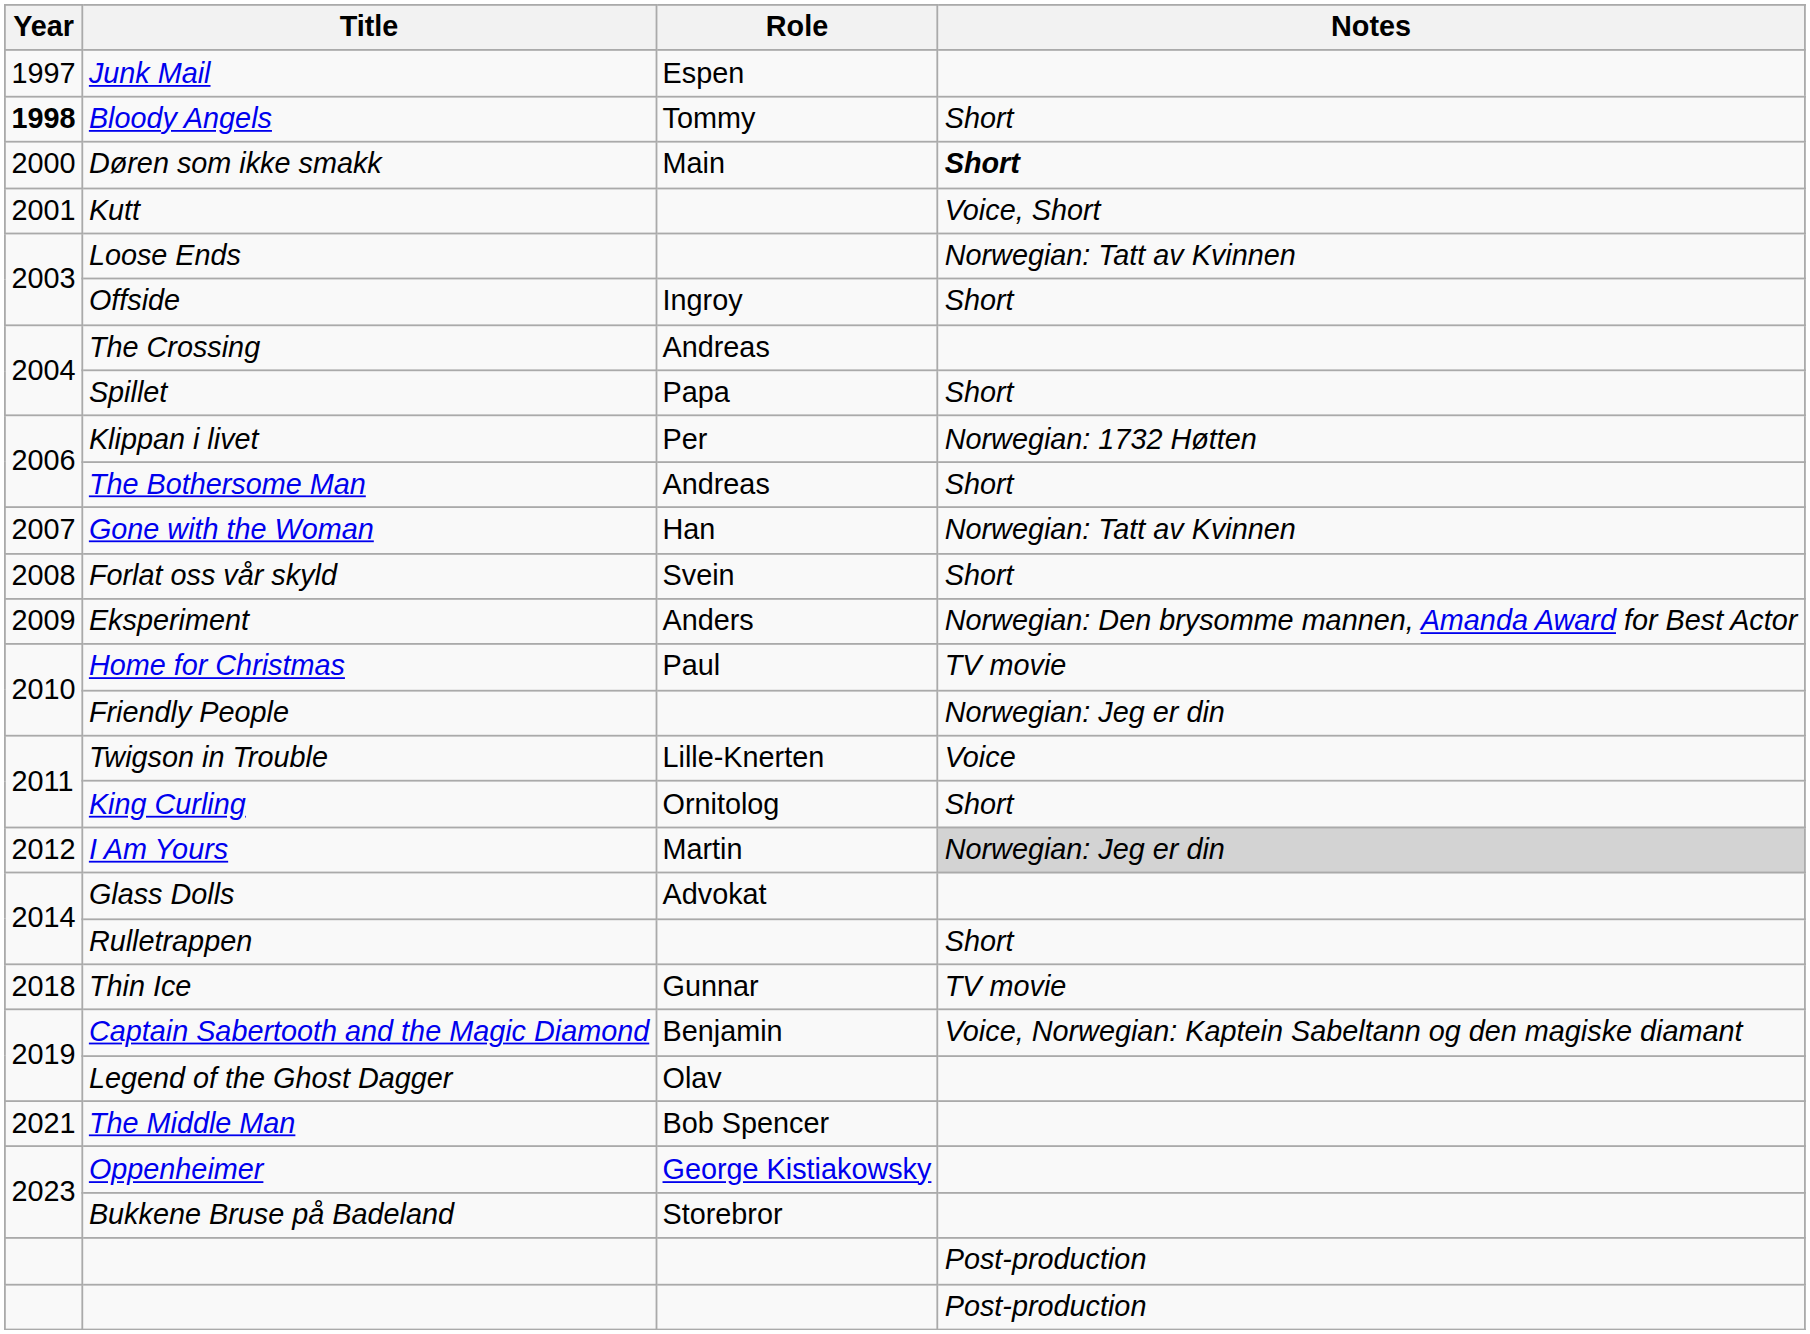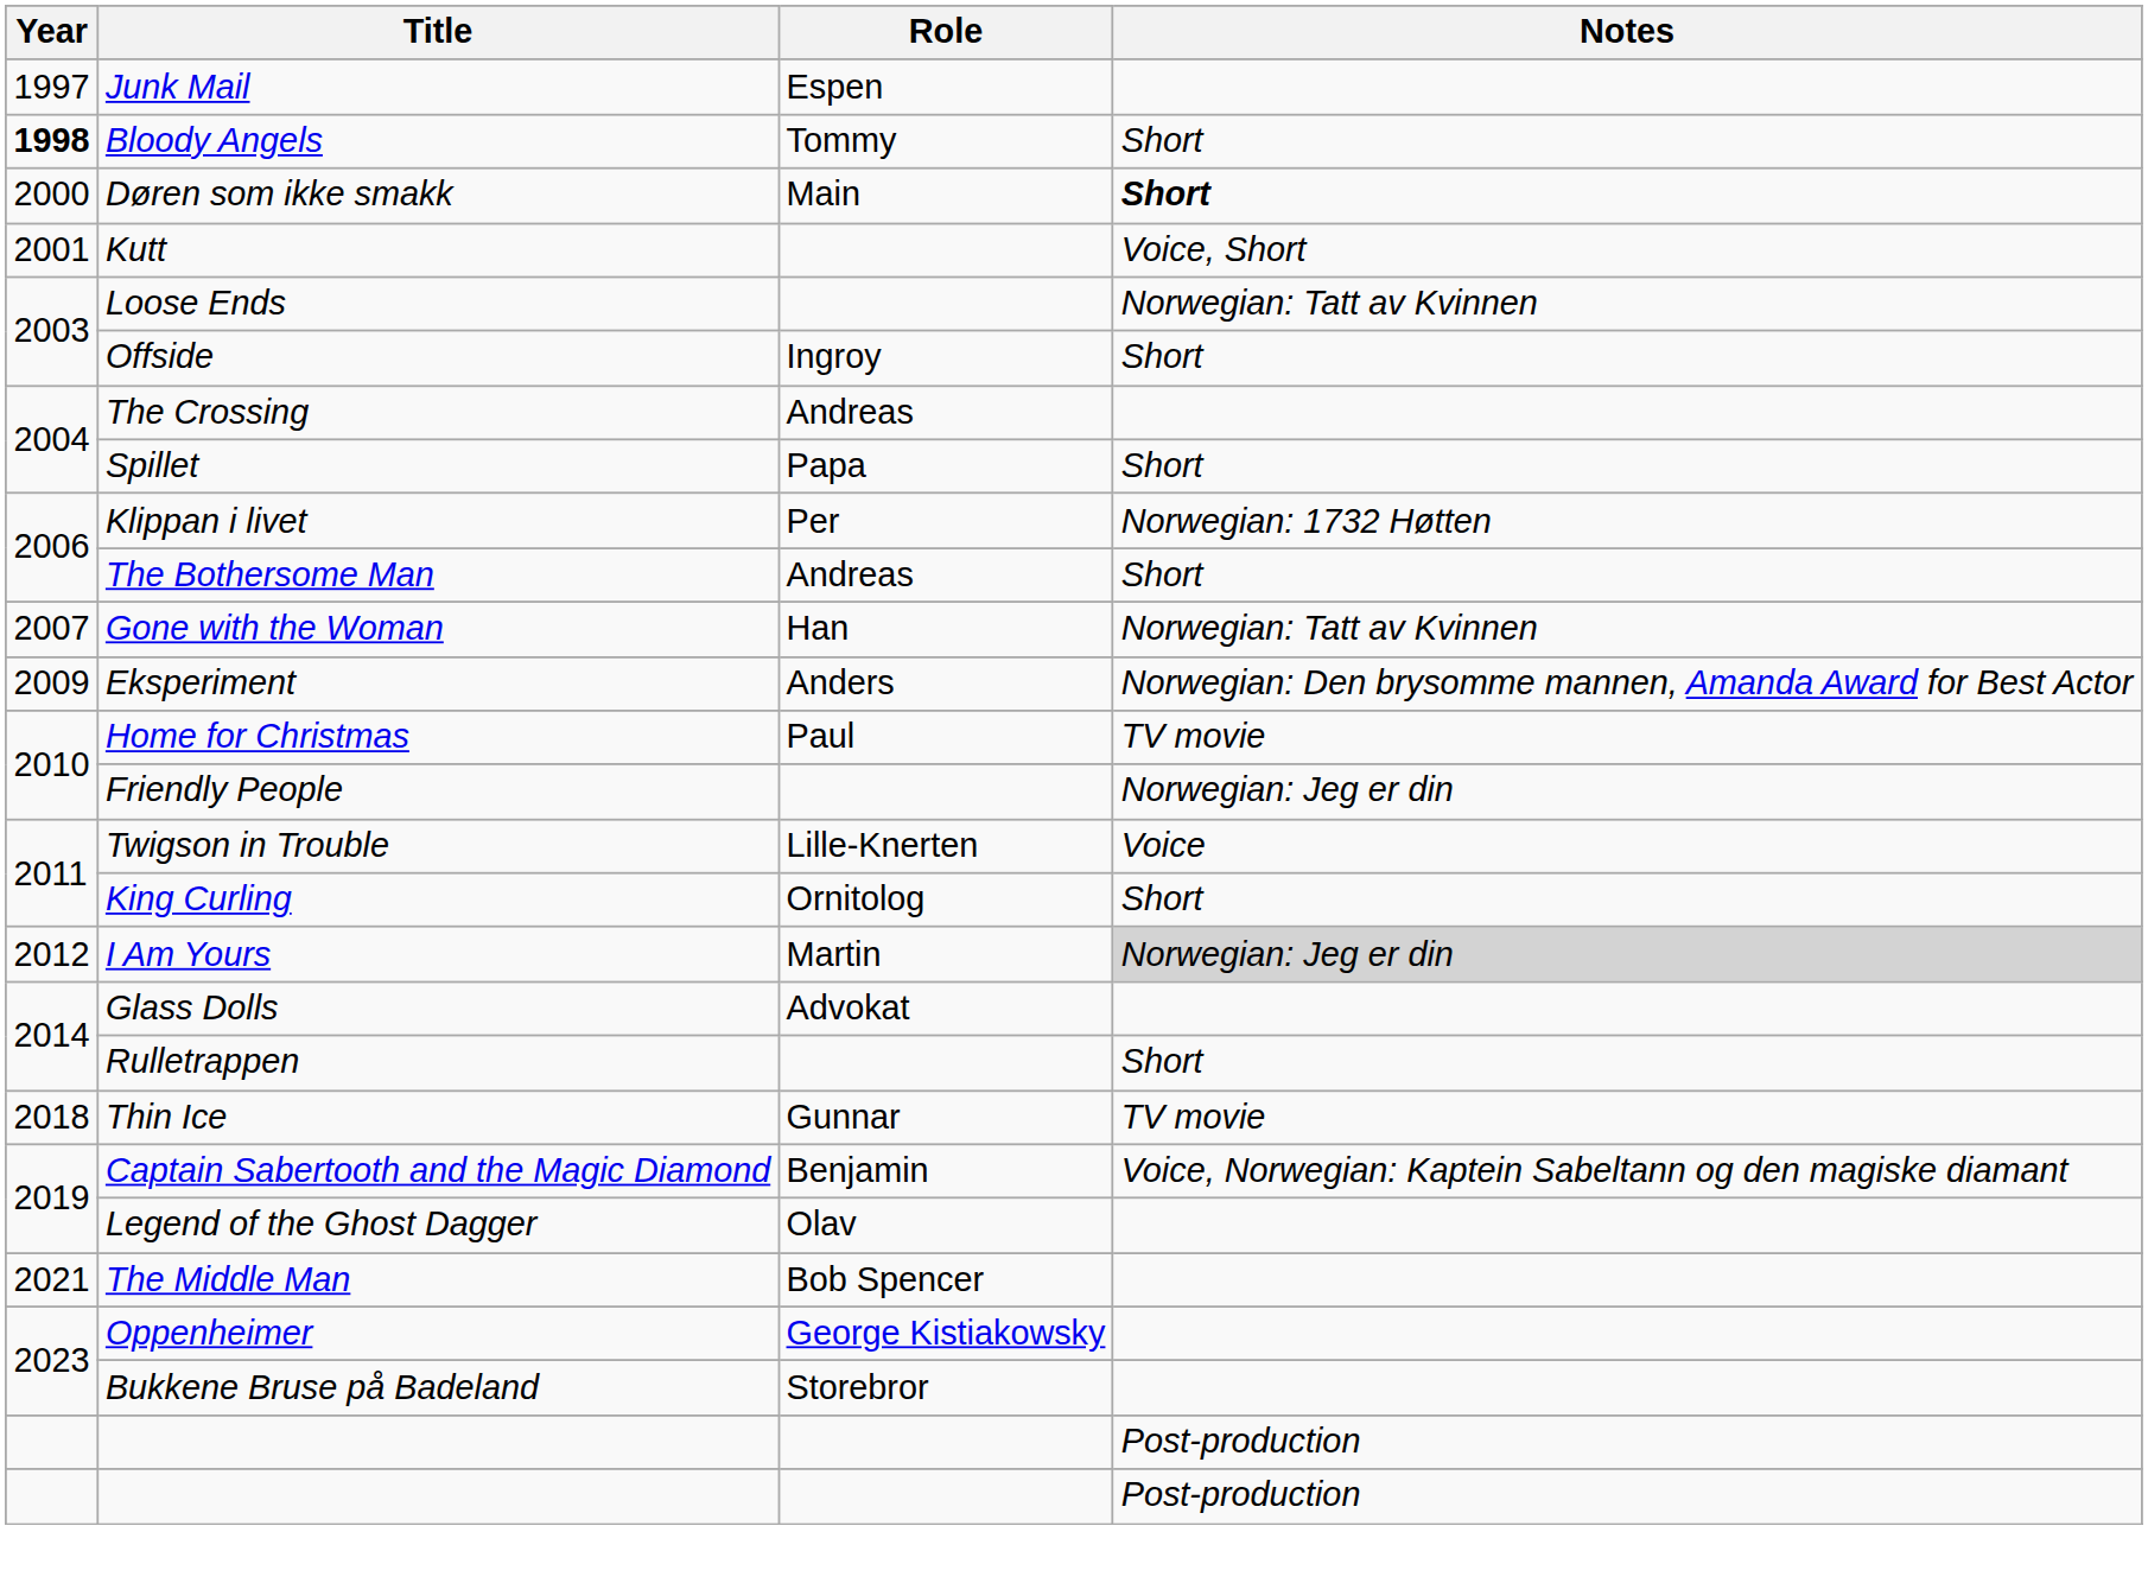- row: 2008 | Forlat oss vår skyld | Svein | Short
